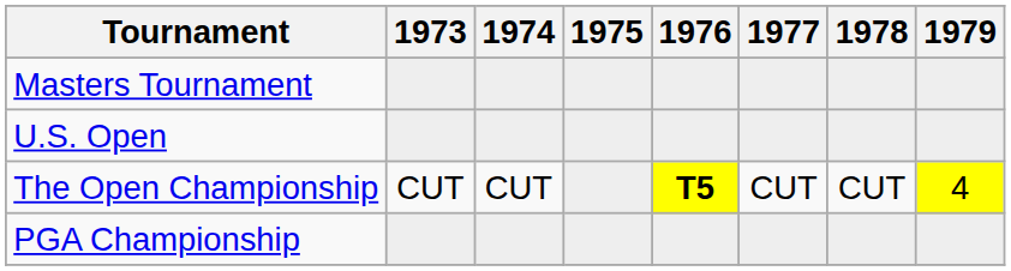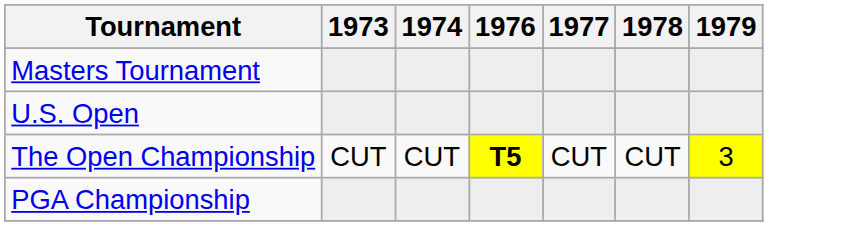- column: 1975
The Open Championship | 1979: 4 -> 3
